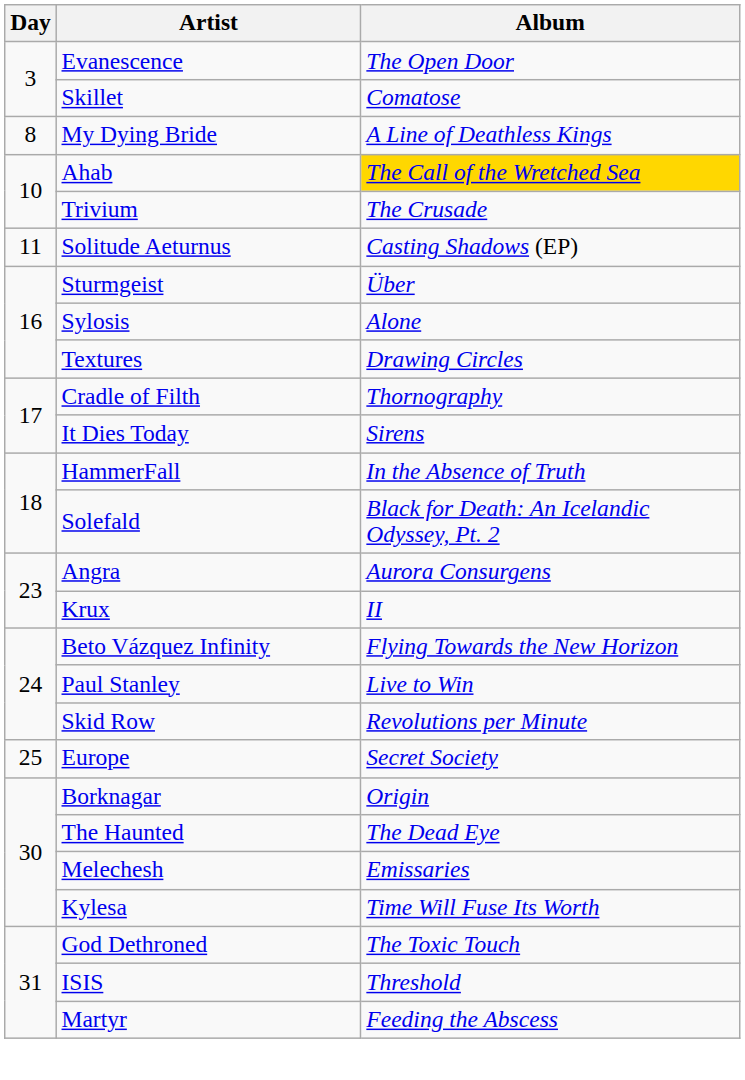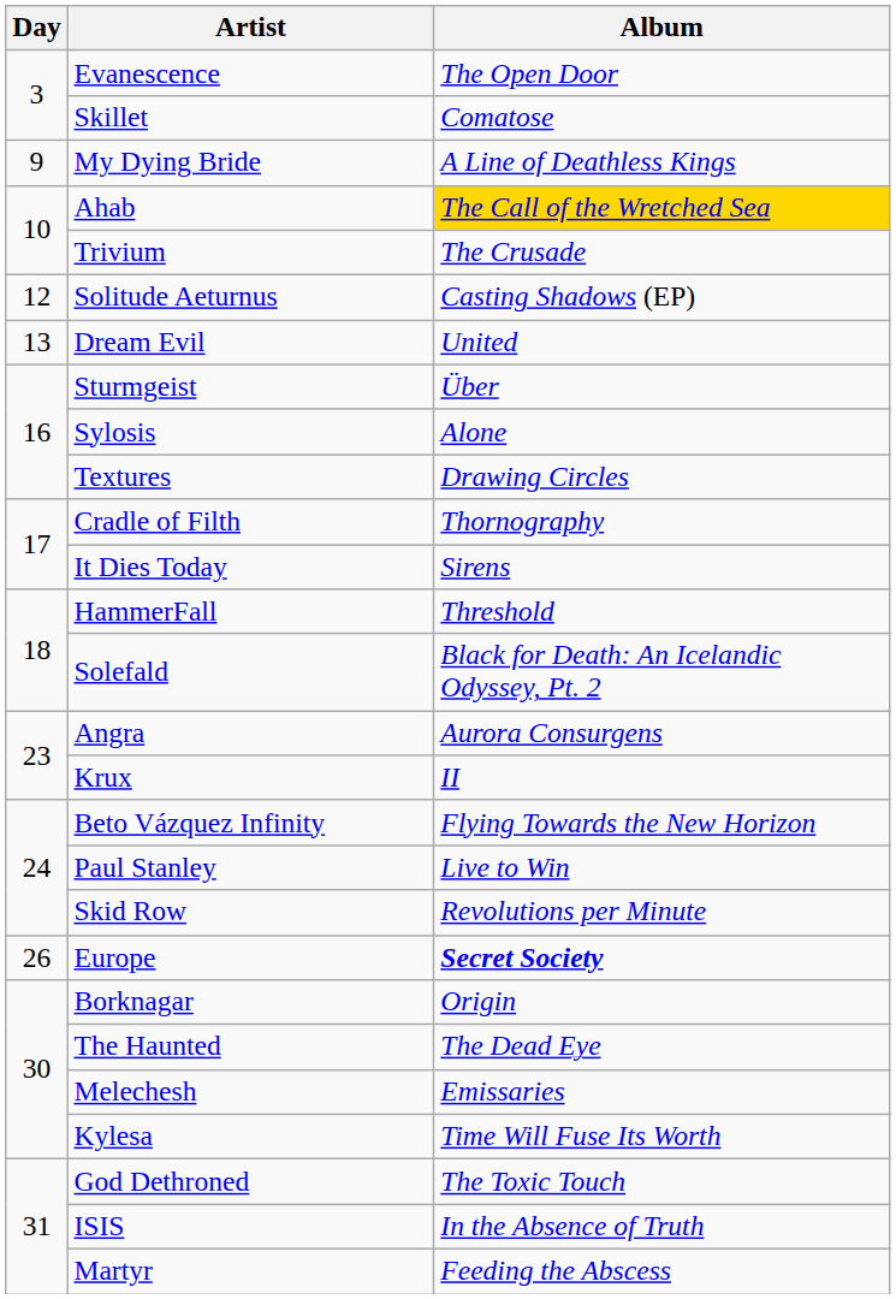My Dying Bride | Day: 8 -> 9
Solitude Aeturnus | Day: 11 -> 12
+ row: 13 | Dream Evil | United
HammerFall | Album: In the Absence of Truth -> Threshold
Europe | Day: 25 -> 26
Europe | Album: normal -> bold
ISIS | Album: Threshold -> In the Absence of Truth
